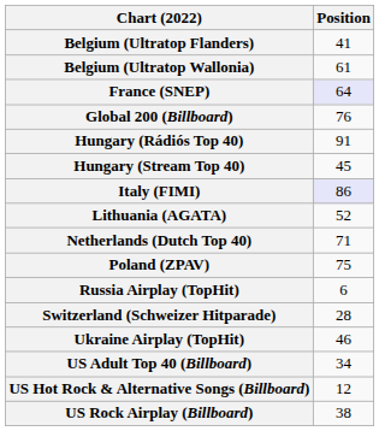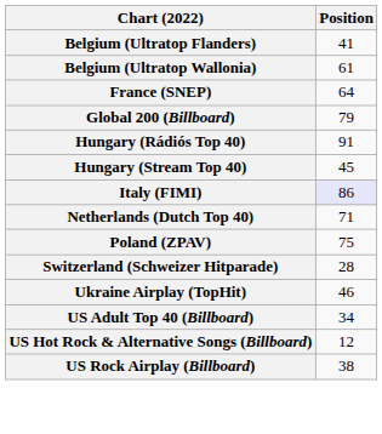France (SNEP) | Position: lavender background -> no background
Global 200 (Billboard) | Position: 76 -> 79
- row: Lithuania (AGATA) | 52
- row: Russia Airplay (TopHit) | 6
